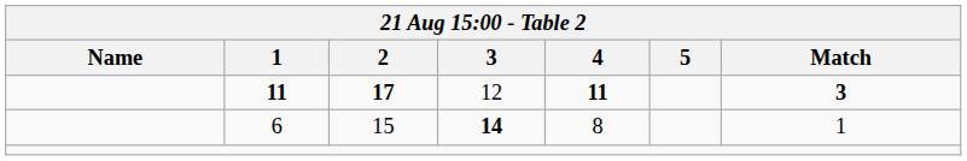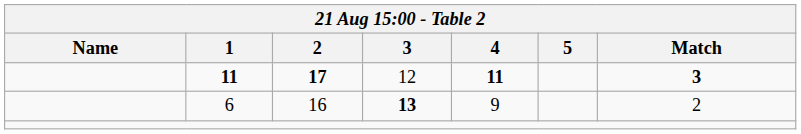6 | 2: 15 -> 16
6 | 3: 14 -> 13
6 | 4: 8 -> 9
6 | Match: 1 -> 2
